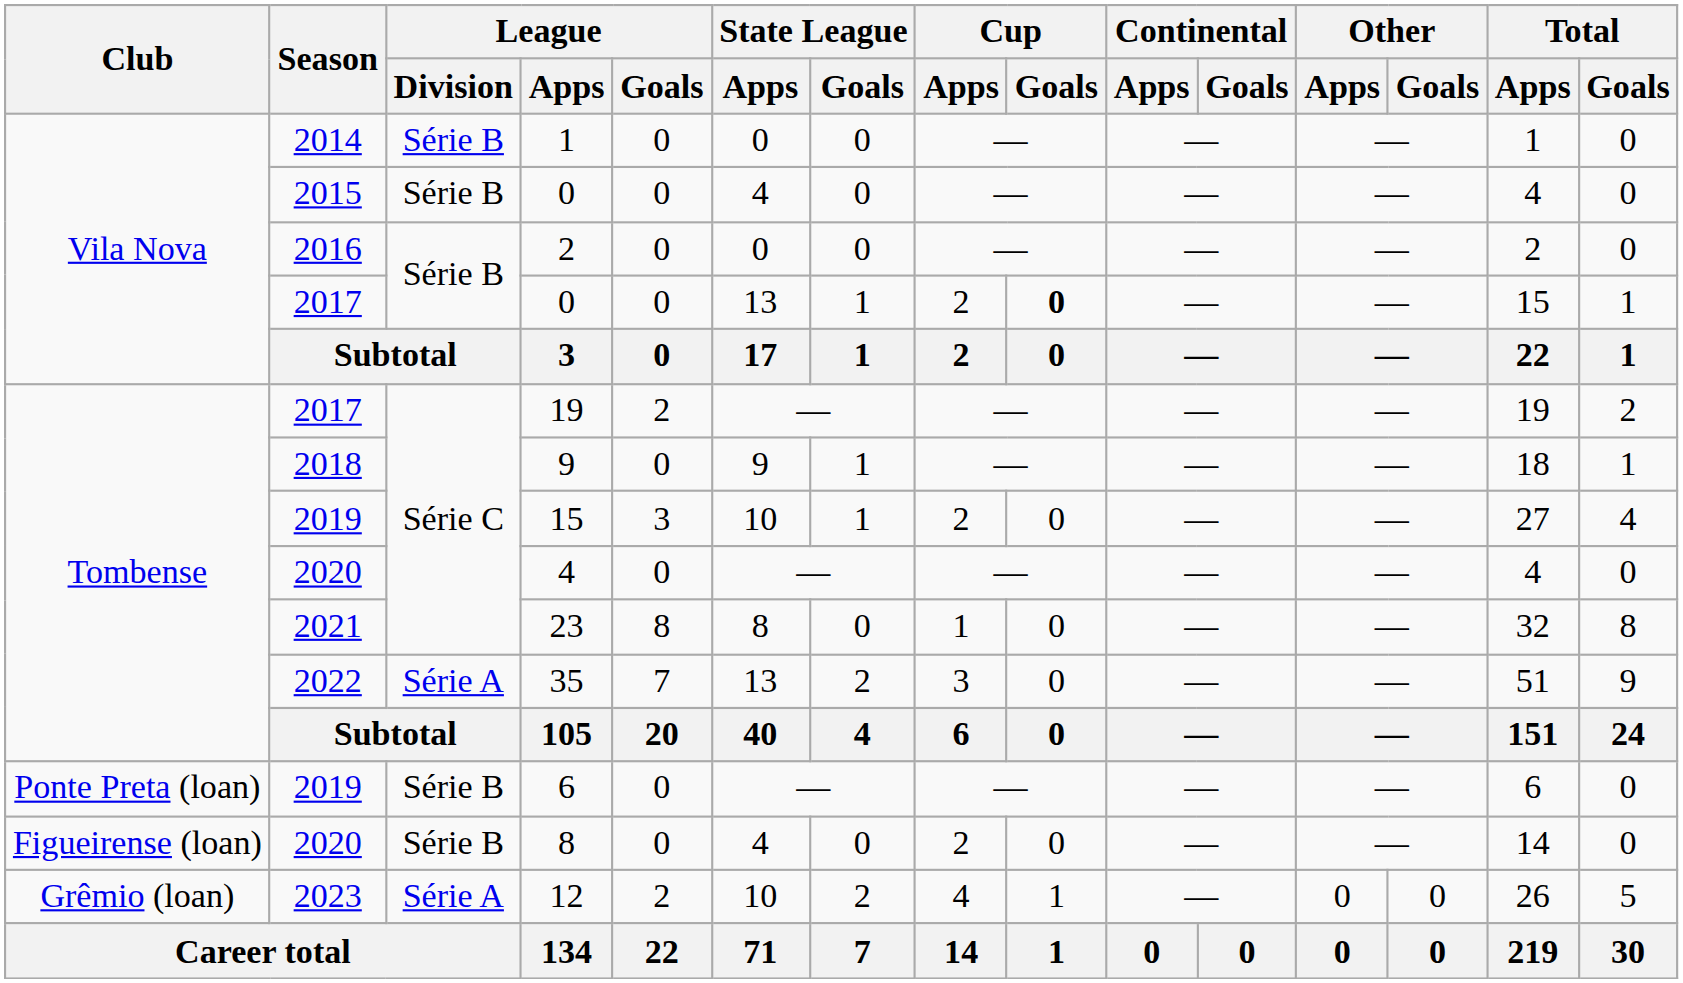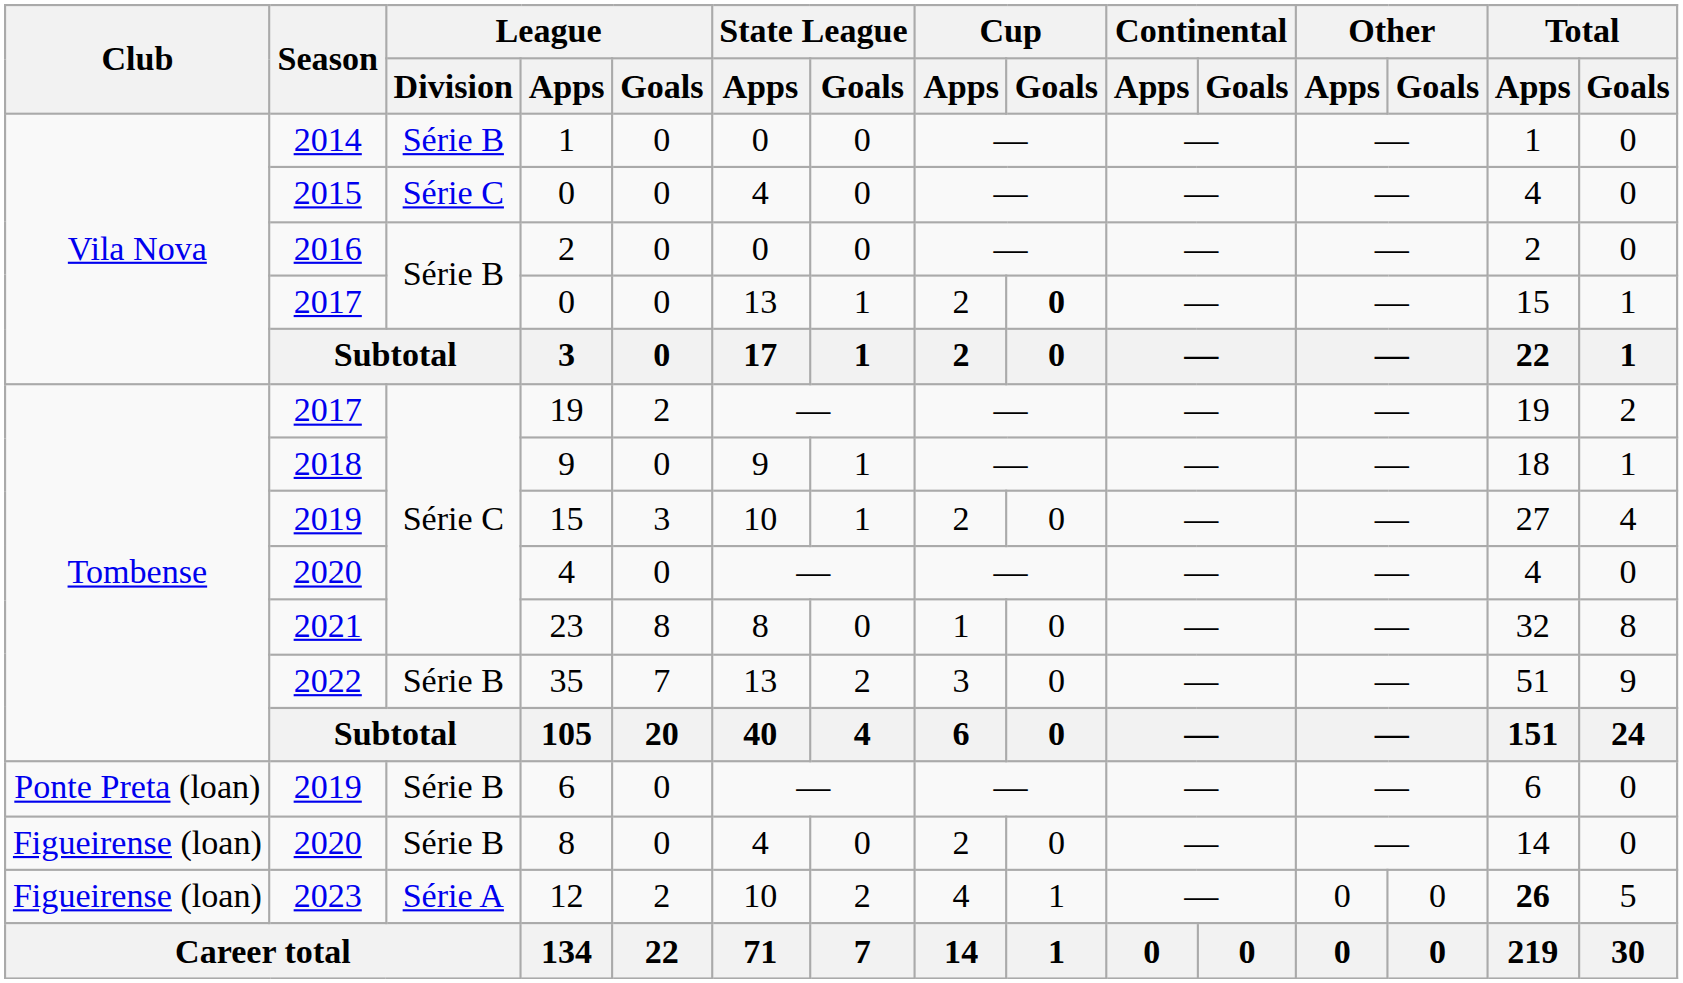2015 / 0 | League / Division: Série B -> Série C
35 | League / Division: Série A -> Série B
12 | Club: Grêmio (loan) -> Figueirense (loan)
12 | Total / Apps: normal -> bold
